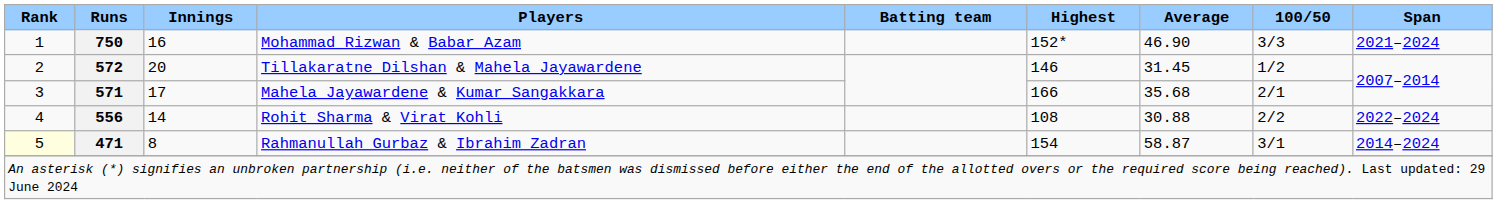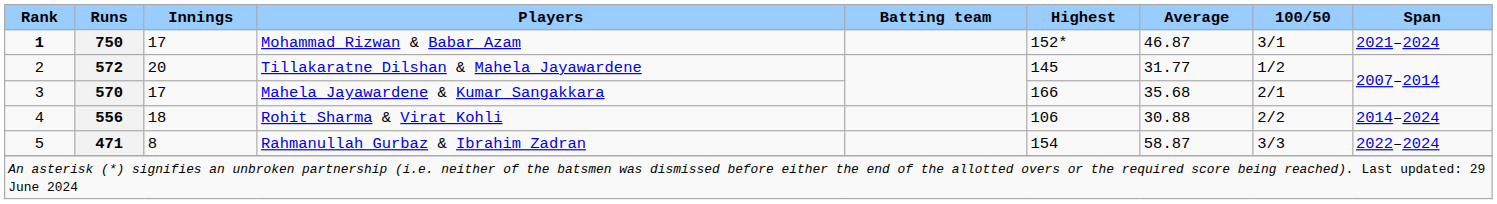Mohammad Rizwan & Babar Azam | Rank: normal -> bold
Mohammad Rizwan & Babar Azam | Innings: 16 -> 17
Mohammad Rizwan & Babar Azam | Average: 46.90 -> 46.87
Mohammad Rizwan & Babar Azam | 100/50: 3/3 -> 3/1
Tillakaratne Dilshan & Mahela Jayawardene | Highest: 146 -> 145
Tillakaratne Dilshan & Mahela Jayawardene | Average: 31.45 -> 31.77
Mahela Jayawardene & Kumar Sangakkara | Runs: 571 -> 570
Rohit Sharma & Virat Kohli | Innings: 14 -> 18
Rohit Sharma & Virat Kohli | Highest: 108 -> 106
Rohit Sharma & Virat Kohli | Span: 2022–2024 -> 2014–2024
Rahmanullah Gurbaz & Ibrahim Zadran | Rank: lightyellow background -> no background
Rahmanullah Gurbaz & Ibrahim Zadran | 100/50: 3/1 -> 3/3
Rahmanullah Gurbaz & Ibrahim Zadran | Span: 2014–2024 -> 2022–2024
